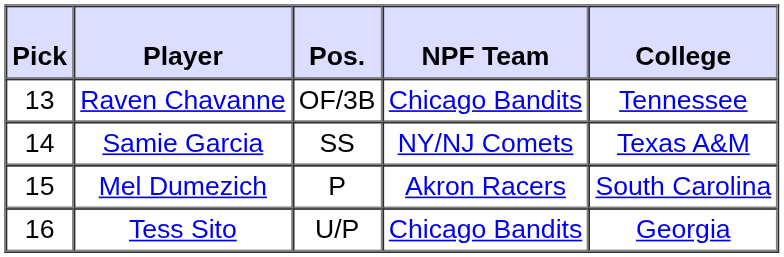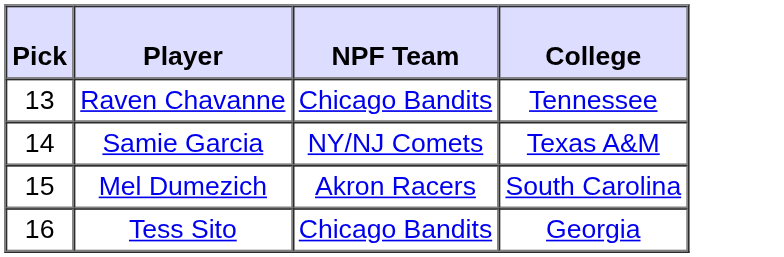- column: Pos. | OF/3B | SS | P | U/P
